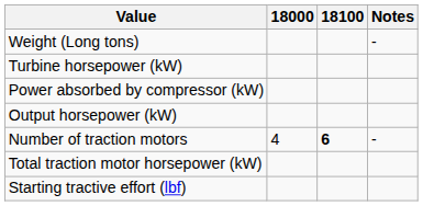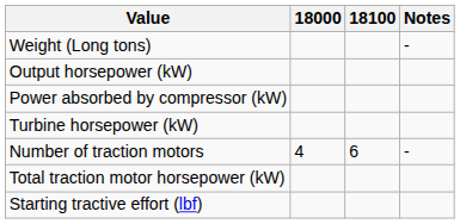rows swapped: Turbine horsepower (kW) <-> Output horsepower (kW)
Number of traction motors | 18100: bold -> normal
